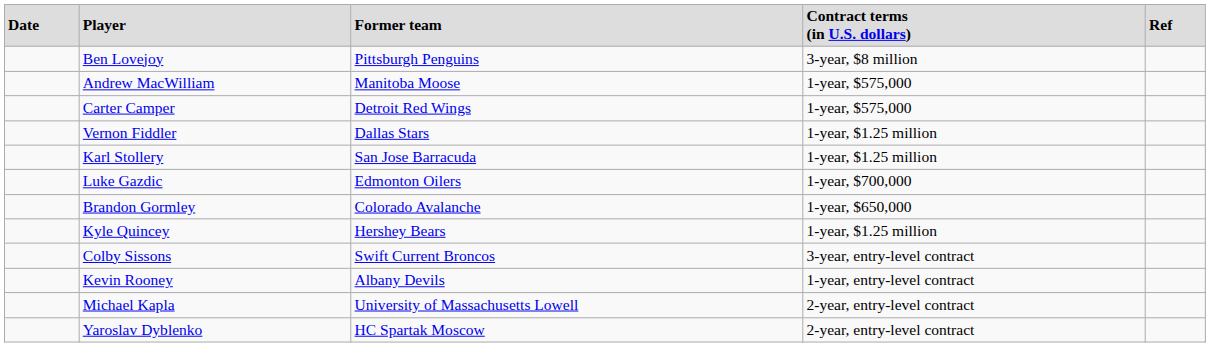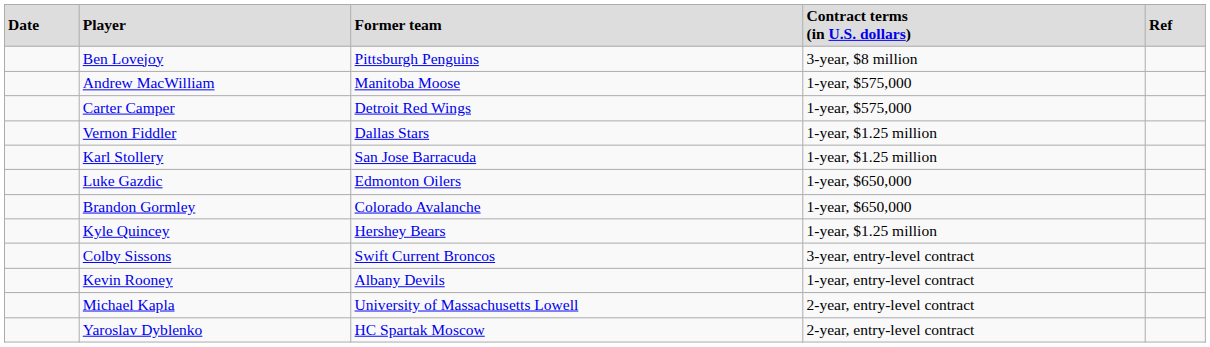Luke Gazdic | column 4: 1-year, $700,000 -> 1-year, $650,000
